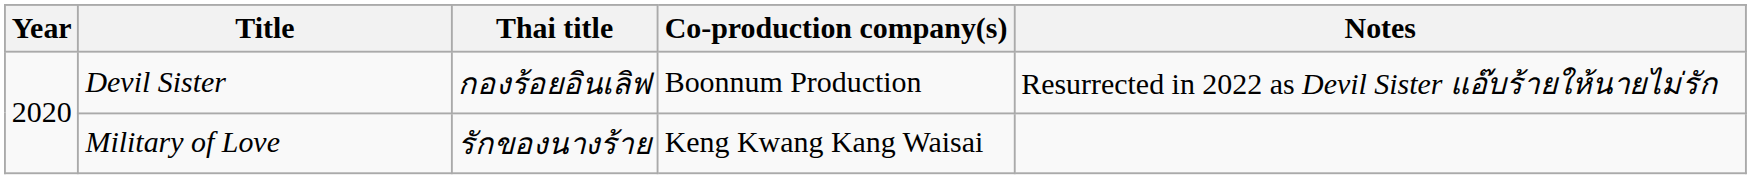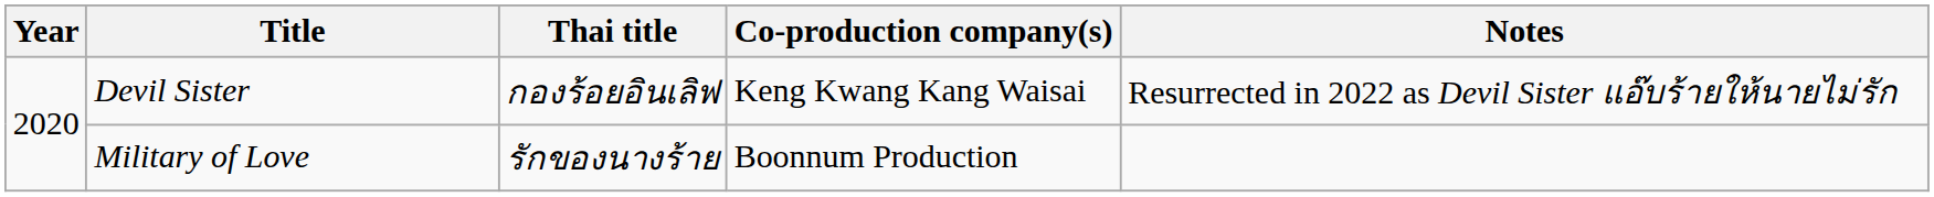Devil Sister | Co-production company(s): Boonnum Production -> Keng Kwang Kang Waisai
Military of Love | Co-production company(s): Keng Kwang Kang Waisai -> Boonnum Production
